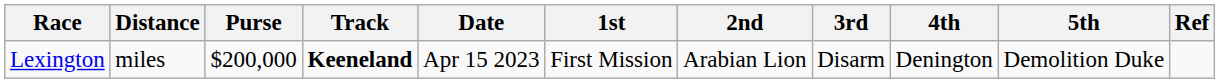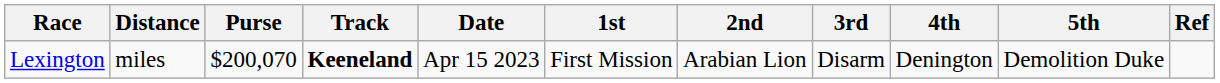Lexington | Purse: $200,000 -> $200,070
